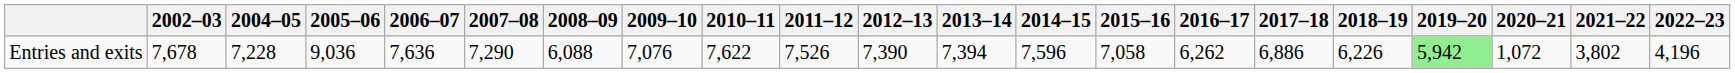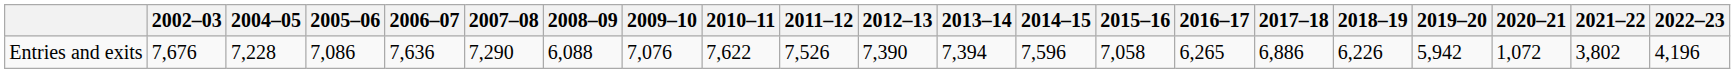Entries and exits | 2002–03: 7,678 -> 7,676
Entries and exits | 2005–06: 9,036 -> 7,086
Entries and exits | 2016–17: 6,262 -> 6,265
Entries and exits | 2019–20: lightgreen background -> no background
